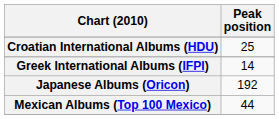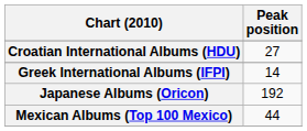Croatian International Albums (HDU) | Peak position: 25 -> 27
